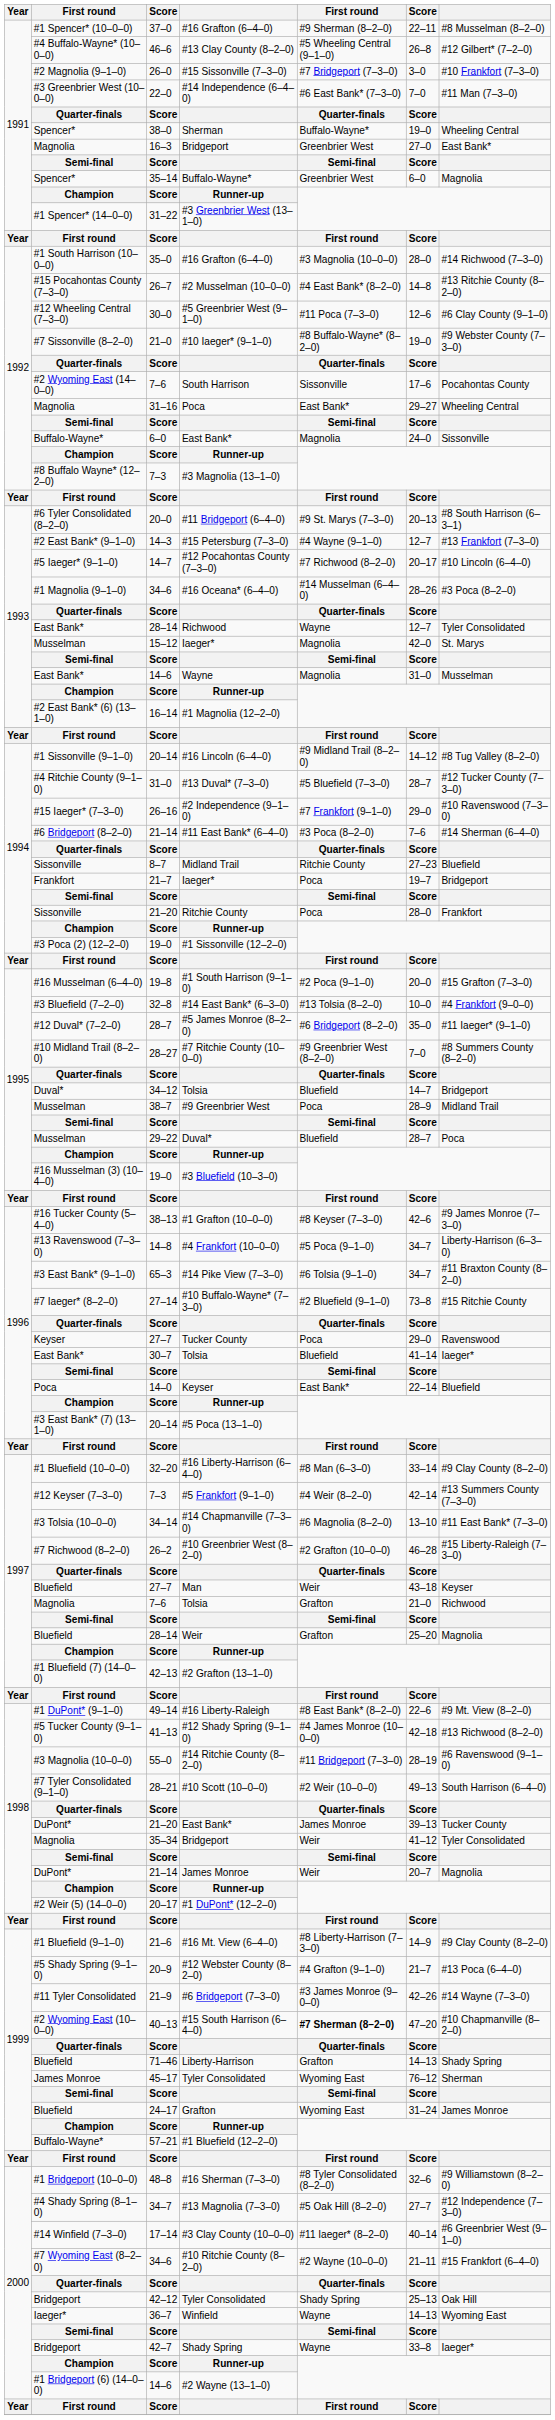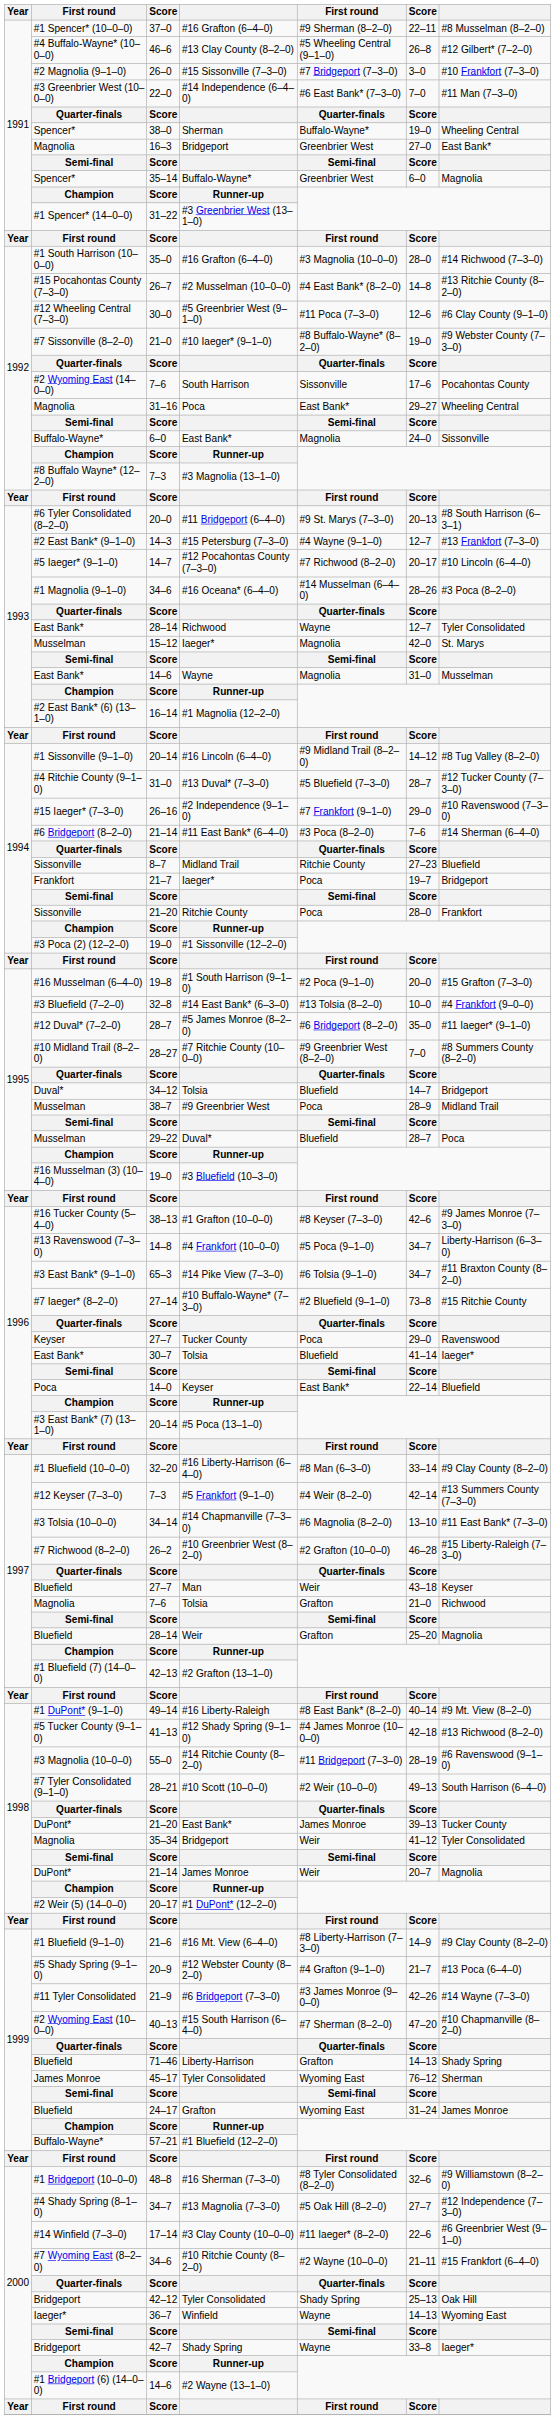#16 Liberty-Raleigh | column 6: 22–6 -> 40–14
#15 South Harrison (6–4–0) | column 5: bold -> normal
#3 Clay County (10–0–0) | column 6: 40–14 -> 22–6
